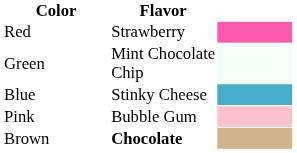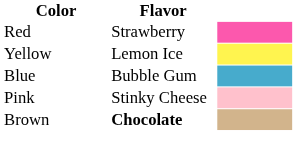+ row: Yellow | Lemon Ice
- row: Green | Mint Chocolate Chip
Blue | Flavor: Stinky Cheese -> Bubble Gum
Pink | Flavor: Bubble Gum -> Stinky Cheese
